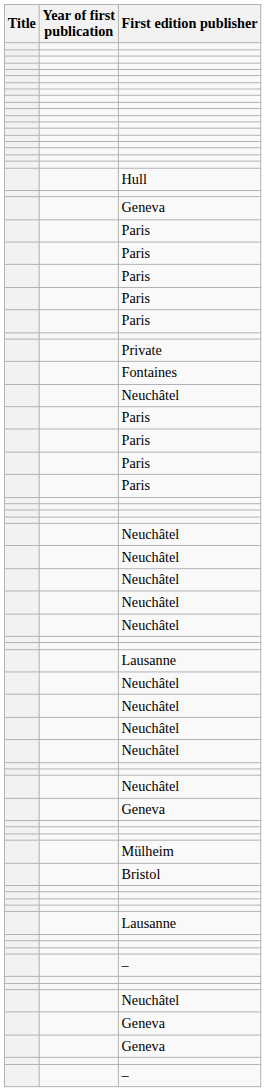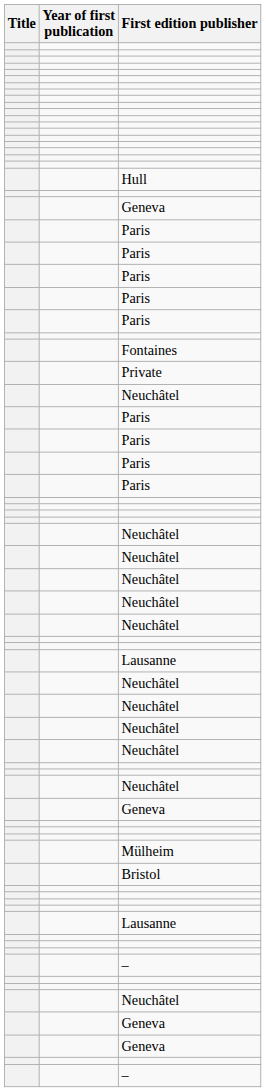rows swapped: Fontaines <-> Private
